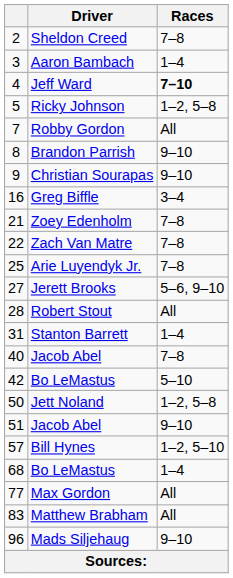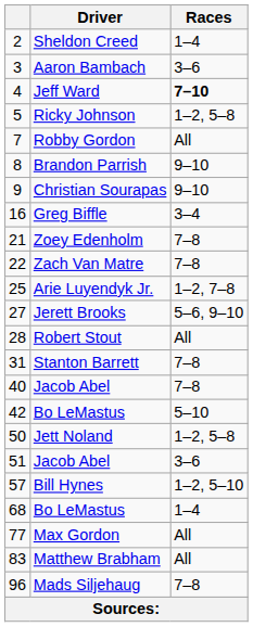Sheldon Creed | Races: 7–8 -> 1–4
Aaron Bambach | Races: 1–4 -> 3–6
Arie Luyendyk Jr. | Races: 7–8 -> 1–2, 7–8
Stanton Barrett | Races: 1–4 -> 7–8
51 / Jacob Abel | Races: 9–10 -> 3–6
Mads Siljehaug | Races: 9–10 -> 7–8
